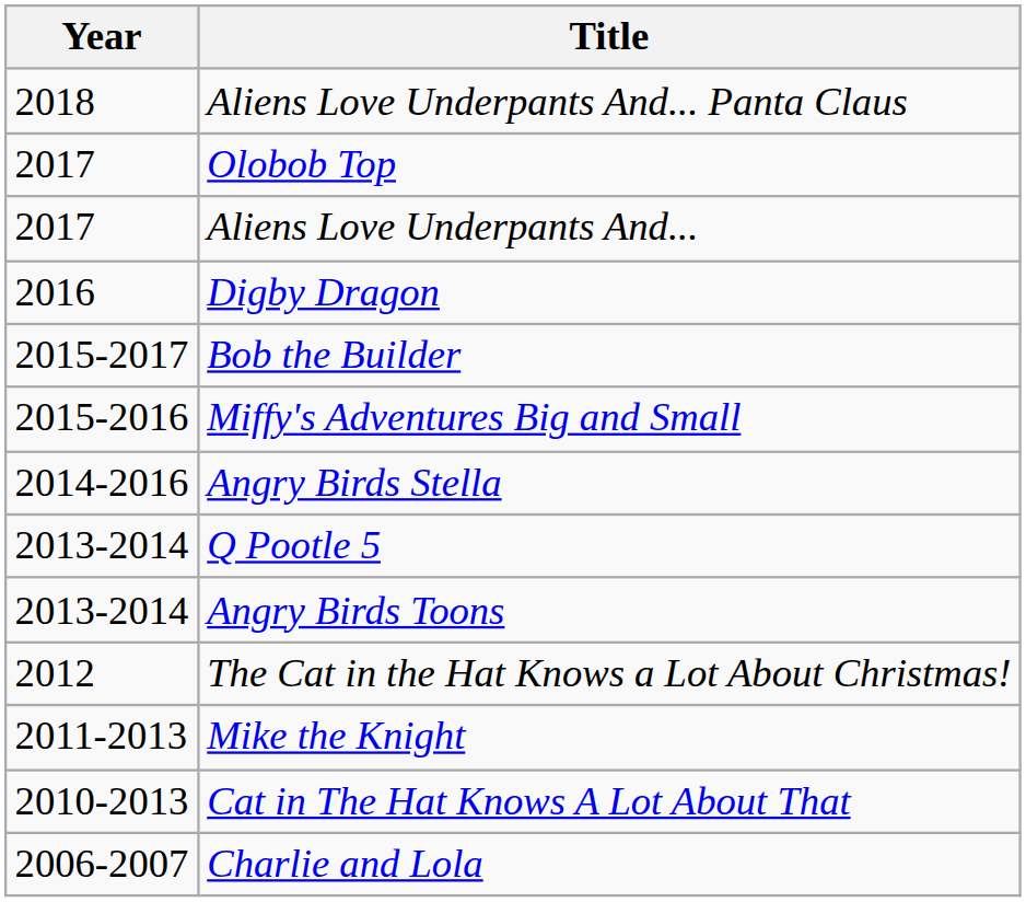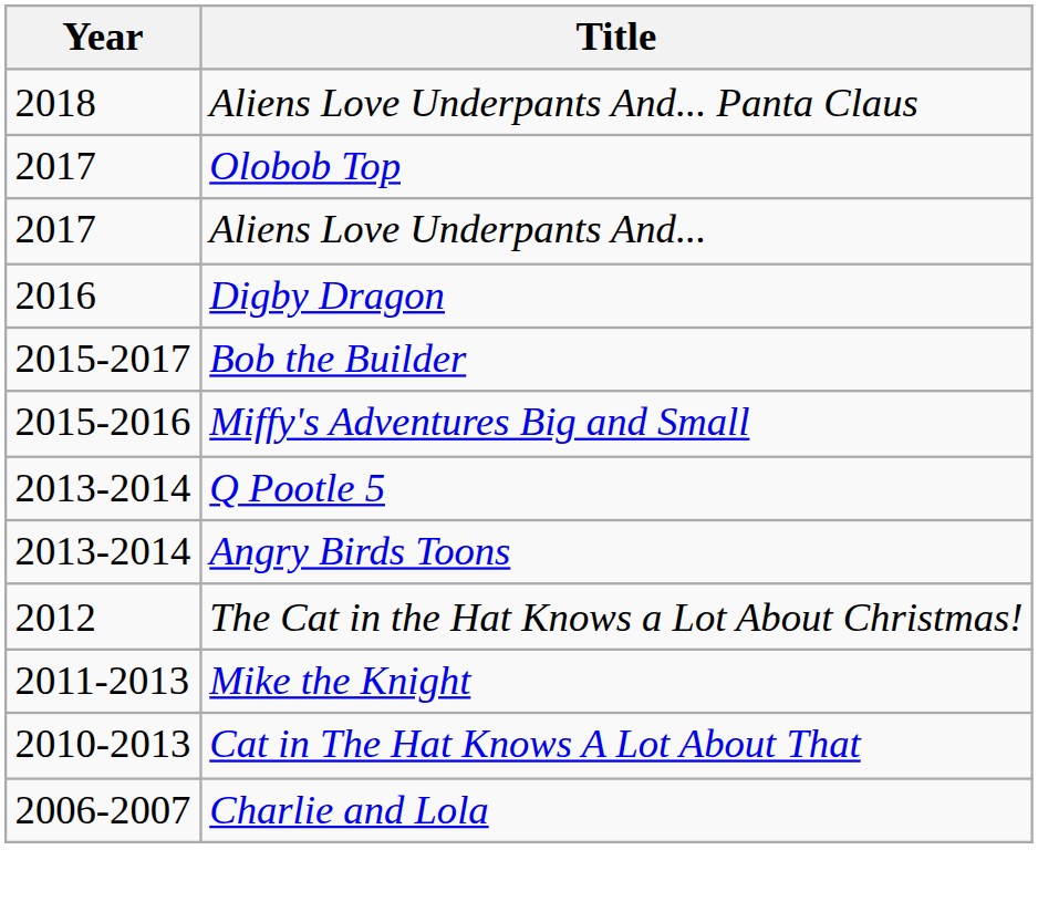- row: 2014-2016 | Angry Birds Stella
